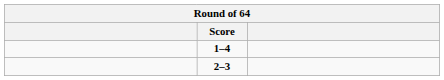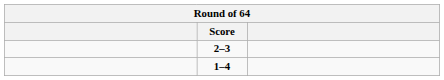rows swapped: 2–3 <-> 1–4
